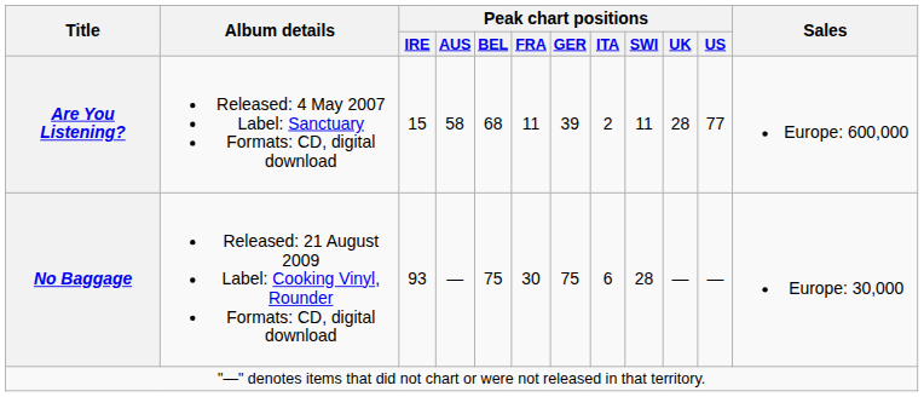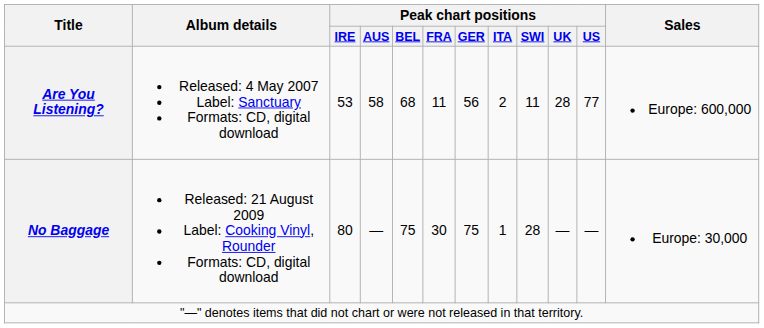Are You Listening? | Peak chart positions / IRE: 15 -> 53
Are You Listening? | Peak chart positions / GER: 39 -> 56
No Baggage | Peak chart positions / IRE: 93 -> 80
No Baggage | Peak chart positions / ITA: 6 -> 1
